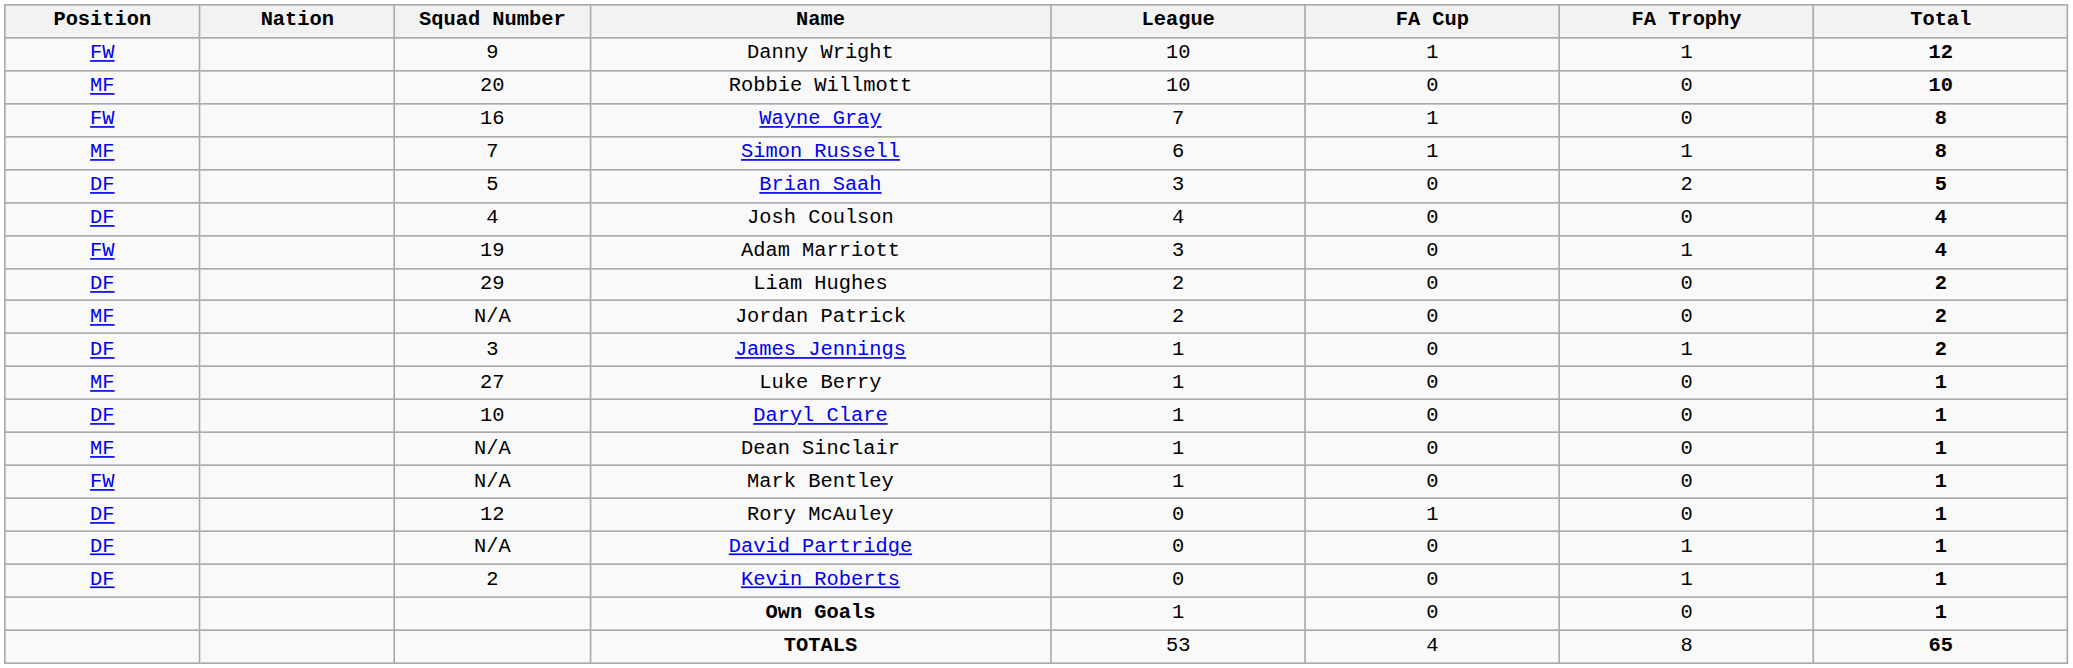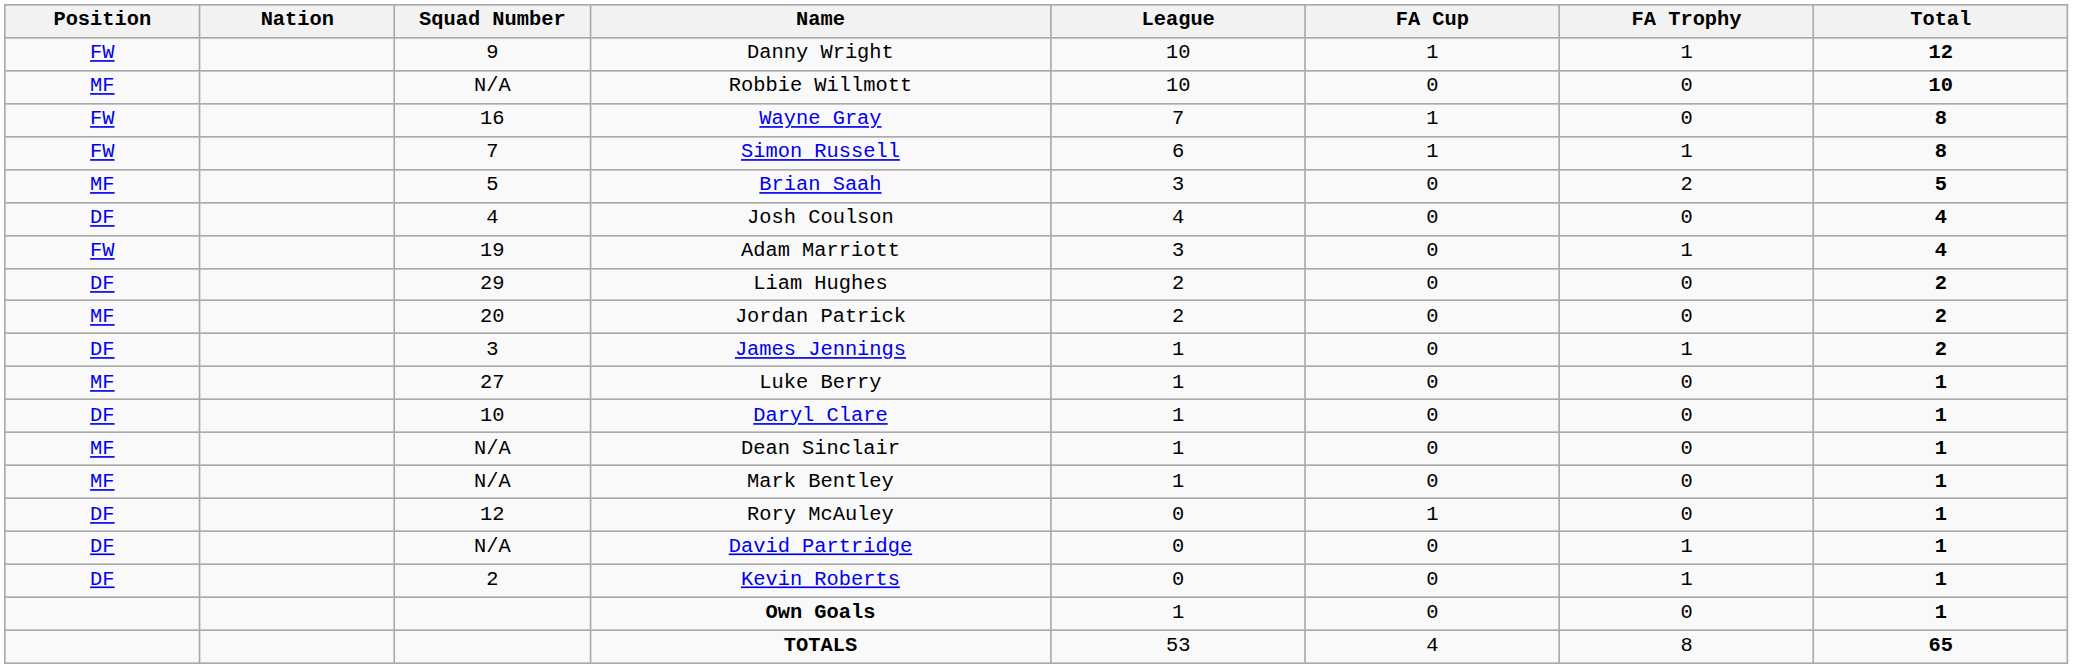Robbie Willmott | Squad Number: 20 -> N/A
Simon Russell | Position: MF -> FW
Brian Saah | Position: DF -> MF
Jordan Patrick | Squad Number: N/A -> 20
Mark Bentley | Position: FW -> MF
